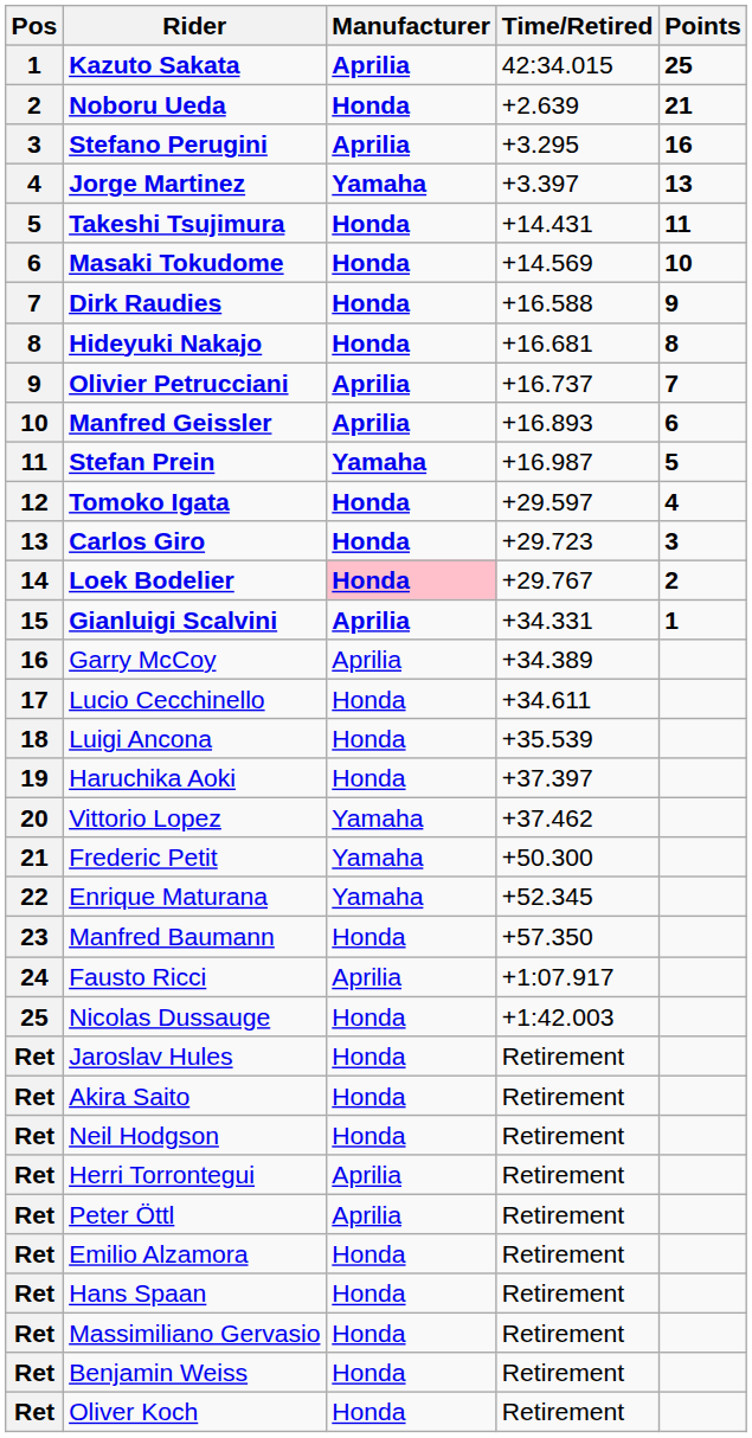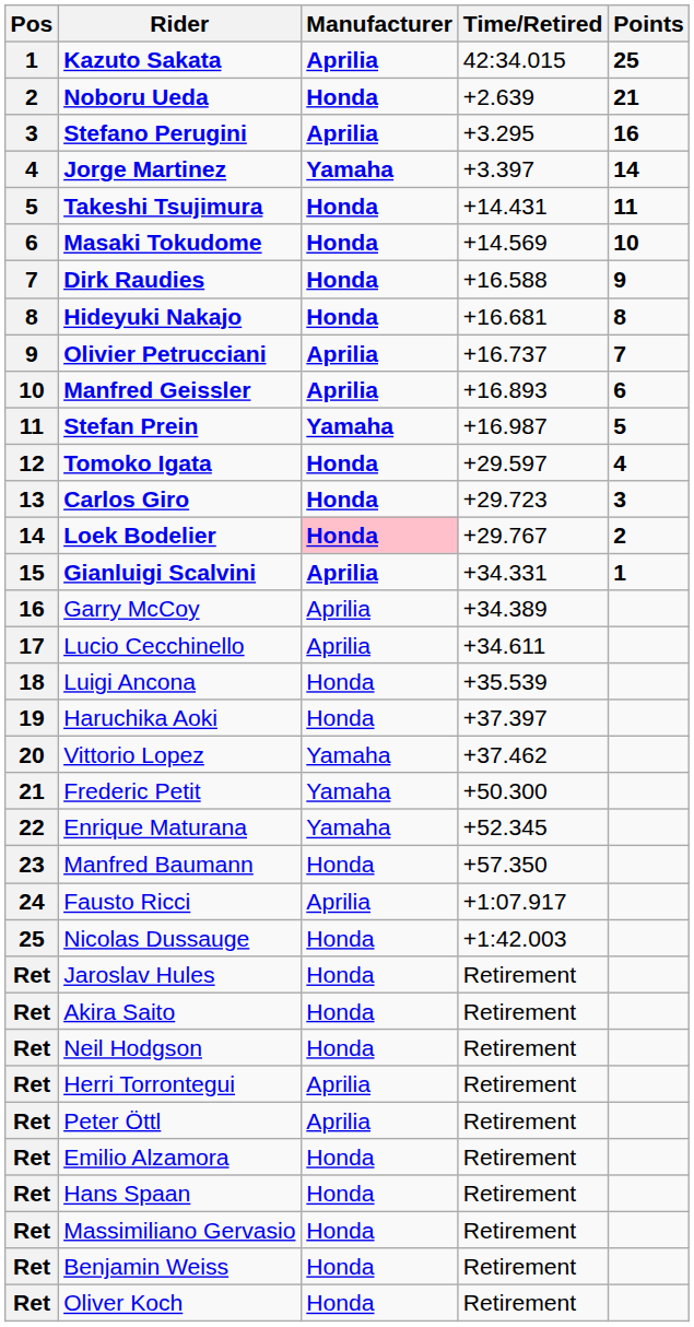Jorge Martinez | Points: 13 -> 14
Lucio Cecchinello | Manufacturer: Honda -> Aprilia
